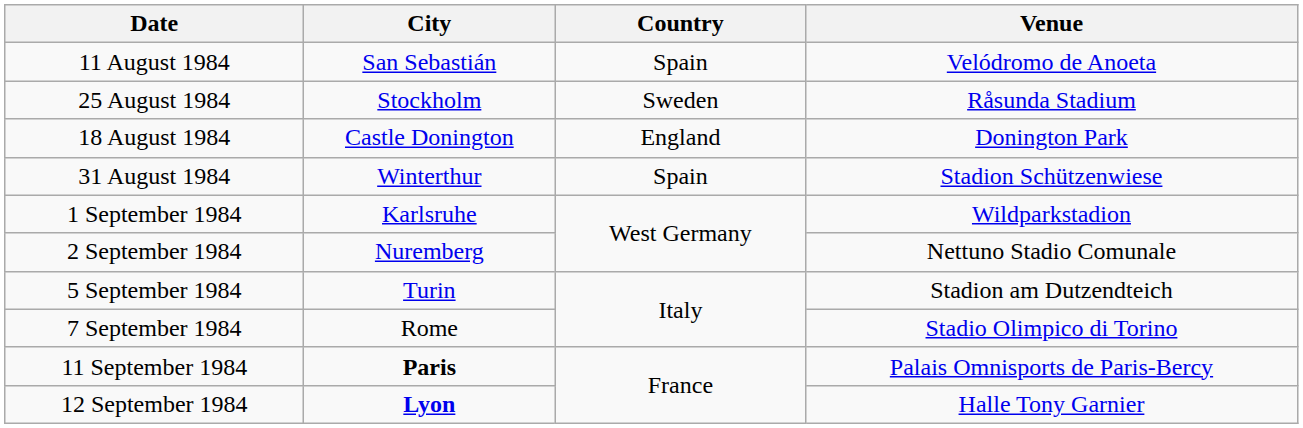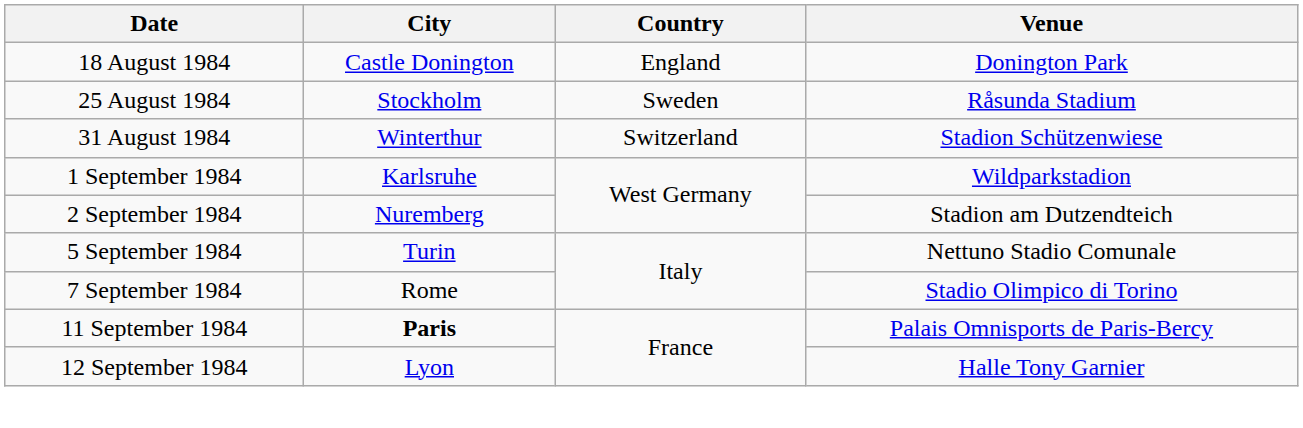- row: 11 August 1984 | San Sebastián | Spain | Velódromo de Anoeta
rows swapped: 18 August 1984 <-> 25 August 1984
31 August 1984 | Country: Spain -> Switzerland
2 September 1984 | Venue: Nettuno Stadio Comunale -> Stadion am Dutzendteich
5 September 1984 | Venue: Stadion am Dutzendteich -> Nettuno Stadio Comunale
12 September 1984 | City: bold -> normal
